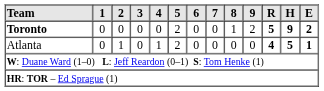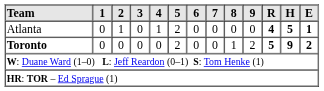rows swapped: Toronto <-> Atlanta
